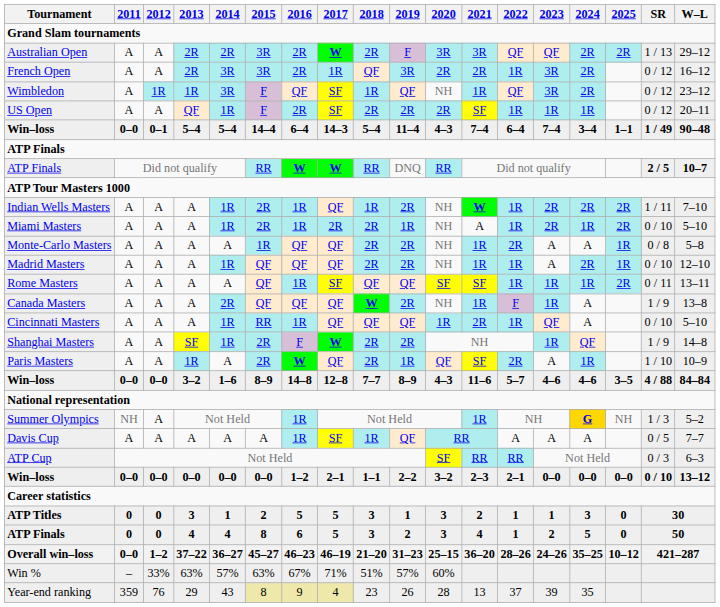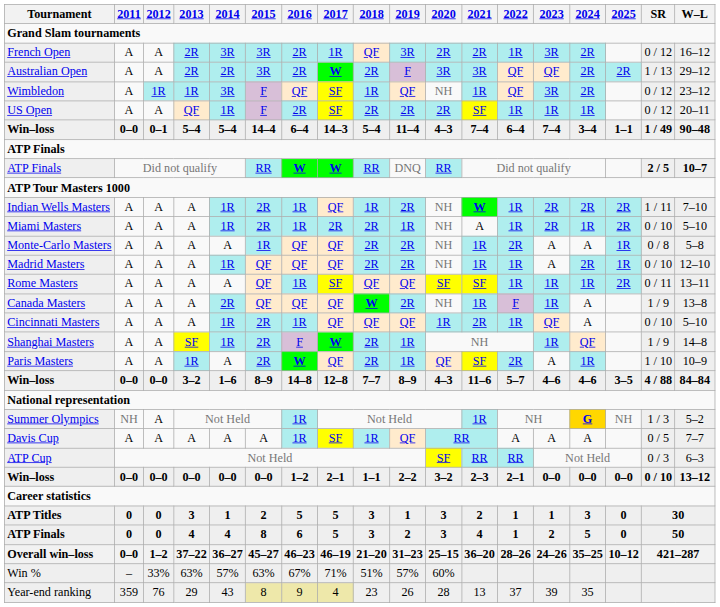rows swapped: Australian Open <-> French Open
Cincinnati Masters | 2015: RR -> 2R
Shanghai Masters | 2019: 2R -> 1R
